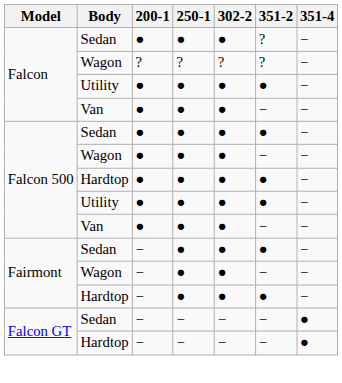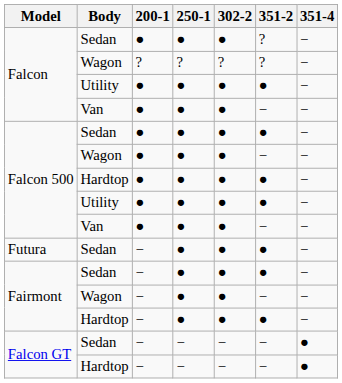+ row: Futura | Sedan | − | ● | ● | ● | −
